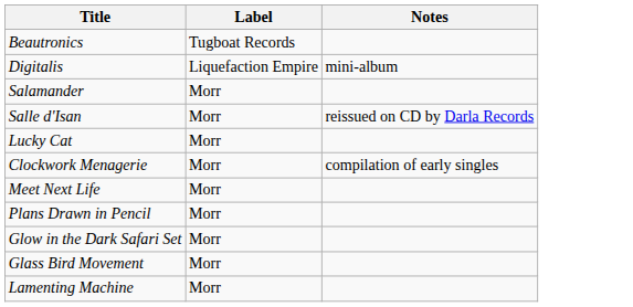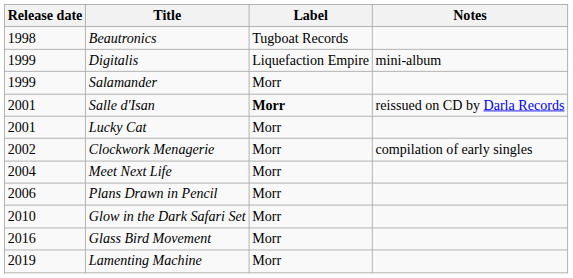+ column: Release date | 1998 | 1999 | 1999 | 2001 | 2001 | 2002 | 2004 | 2006 | 2010 | 2016 | 2019
Salle d'Isan | Label: normal -> bold
